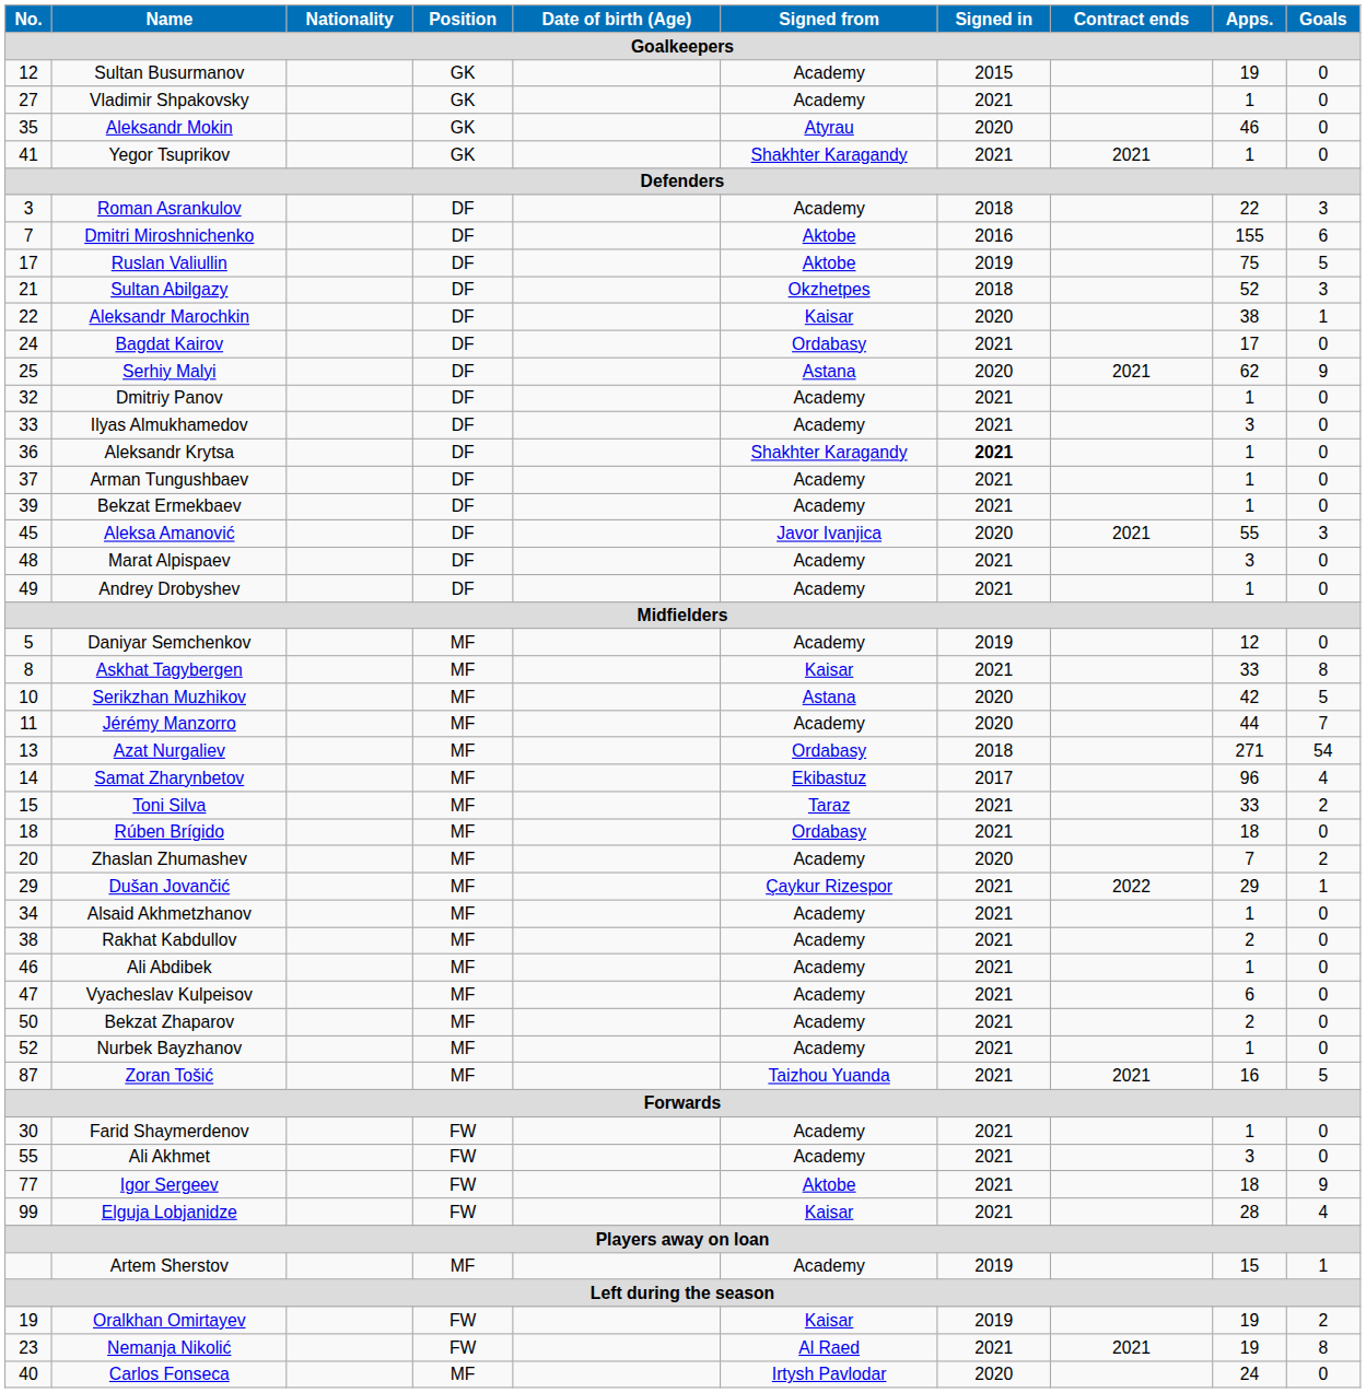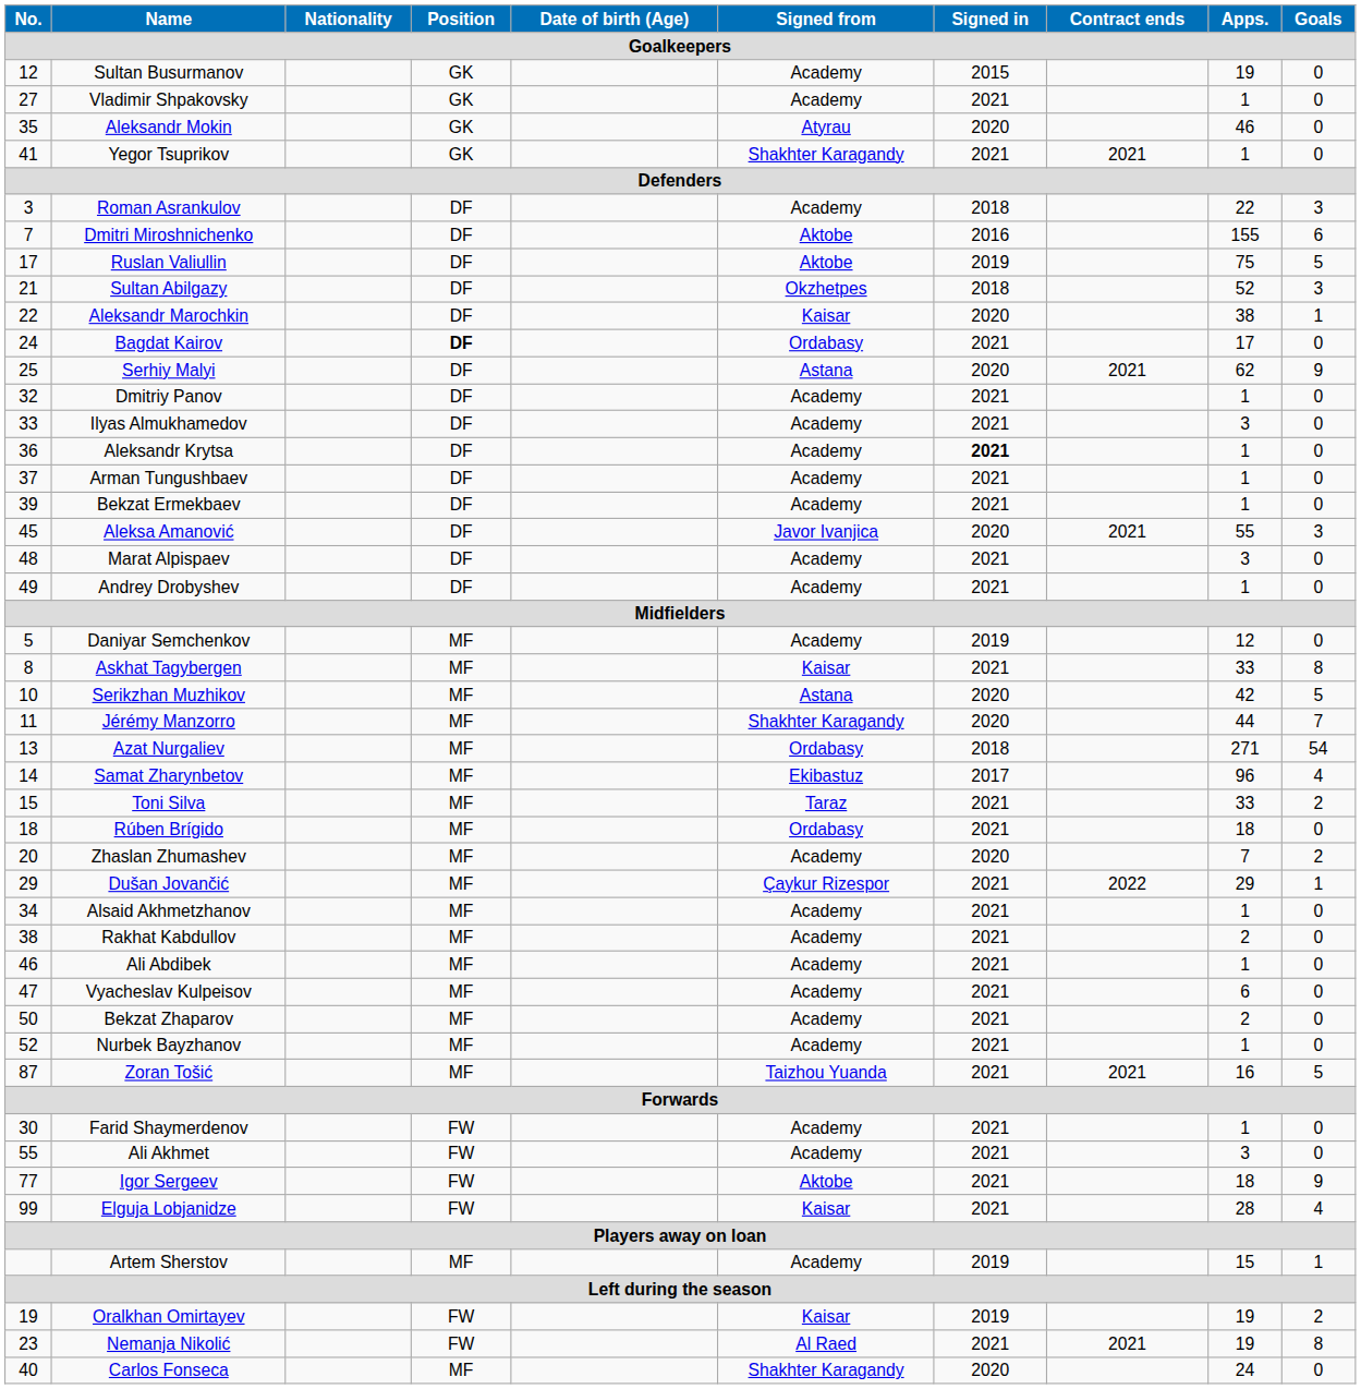Bagdat Kairov | Position: normal -> bold
Aleksandr Krytsa | Signed from: Shakhter Karagandy -> Academy
Jérémy Manzorro | Signed from: Academy -> Shakhter Karagandy
Carlos Fonseca | Signed from: Irtysh Pavlodar -> Shakhter Karagandy
